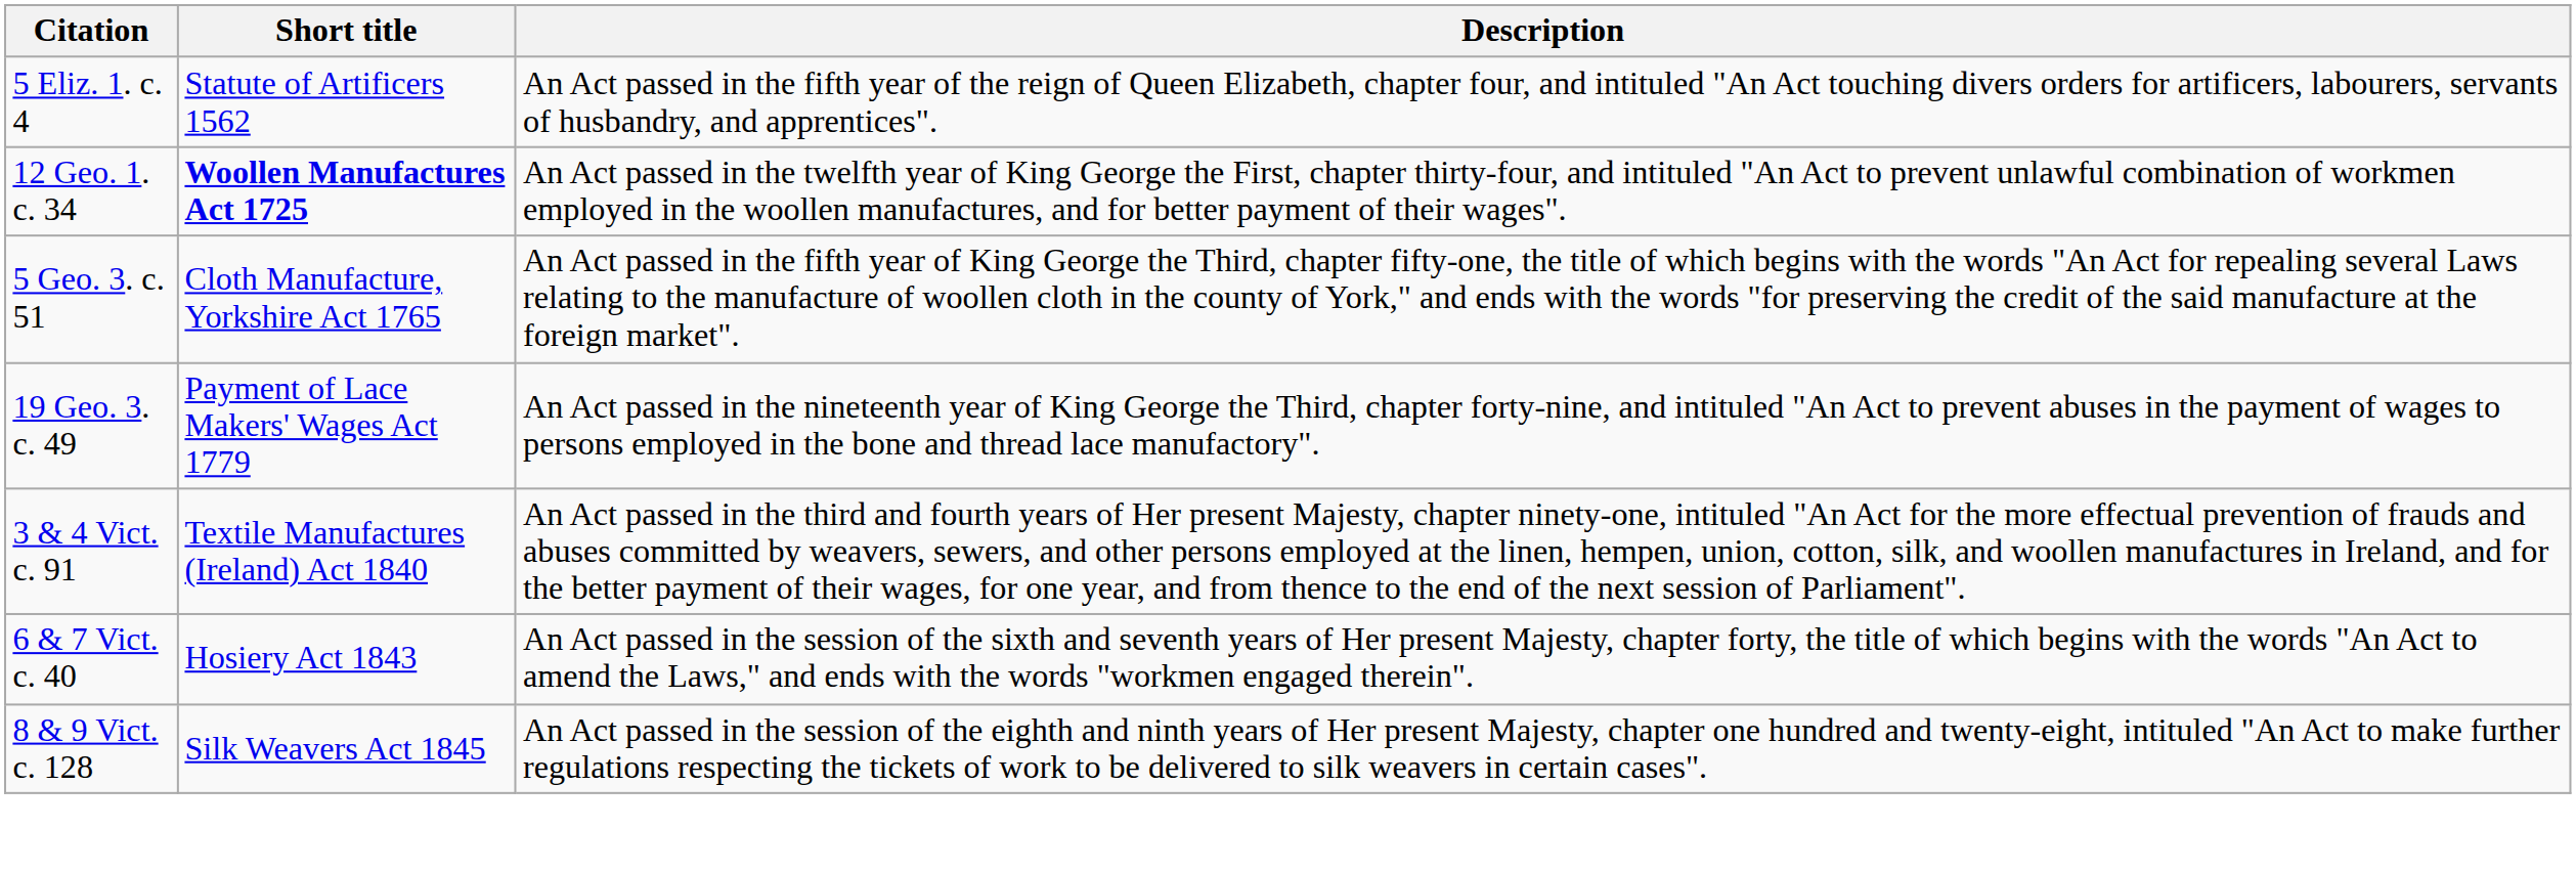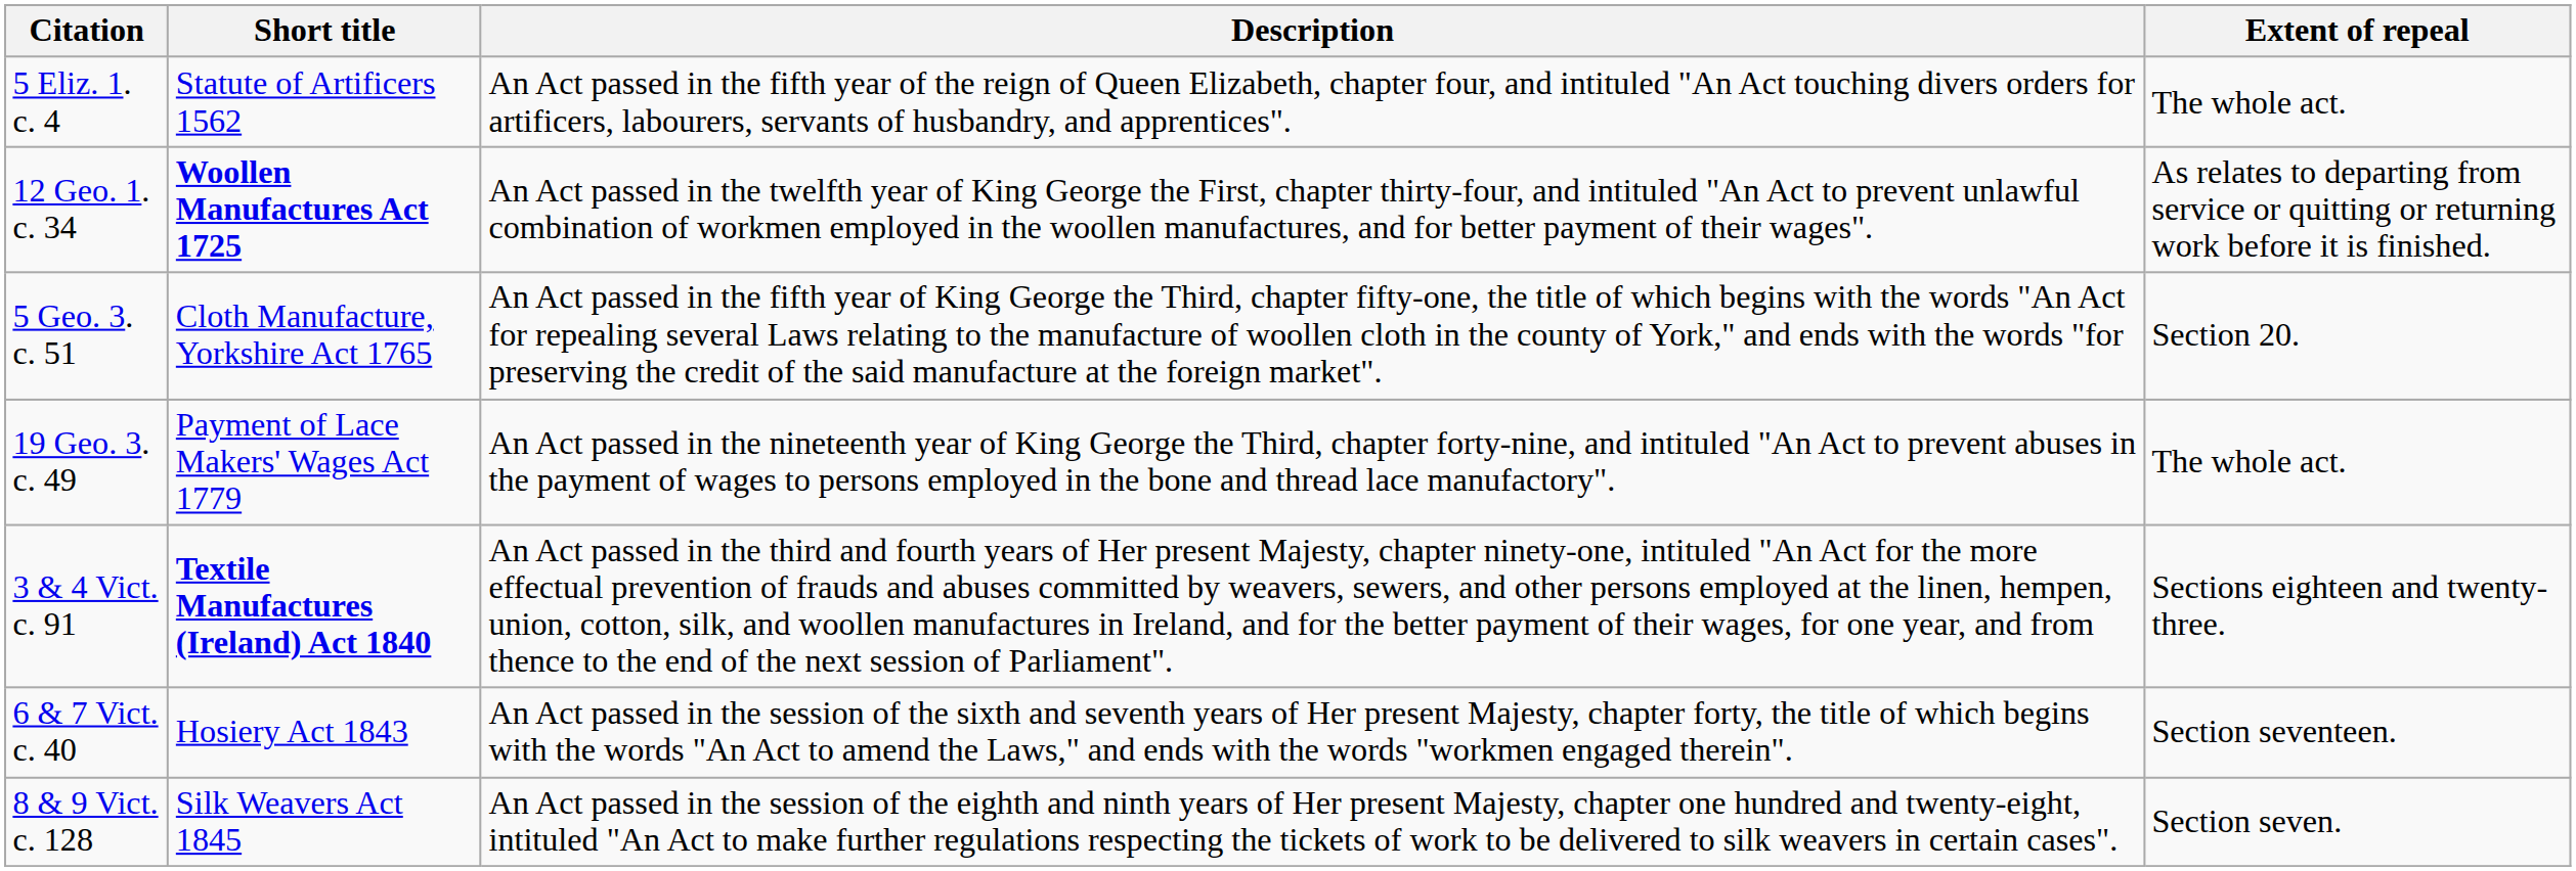+ column: Extent of repeal | The whole act. | As relates to departing from service or quitting or returning work before it is finished. | Section 20. | The whole act. | Sections eighteen and twenty-three. | Section seventeen. | Section seven.
3 & 4 Vict. c. 91 | Short title: normal -> bold
